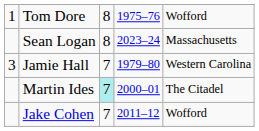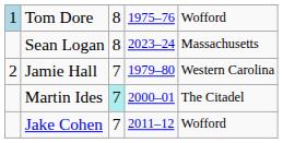Tom Dore | column 1: no background -> lightblue background
Jamie Hall | column 1: 3 -> 2
